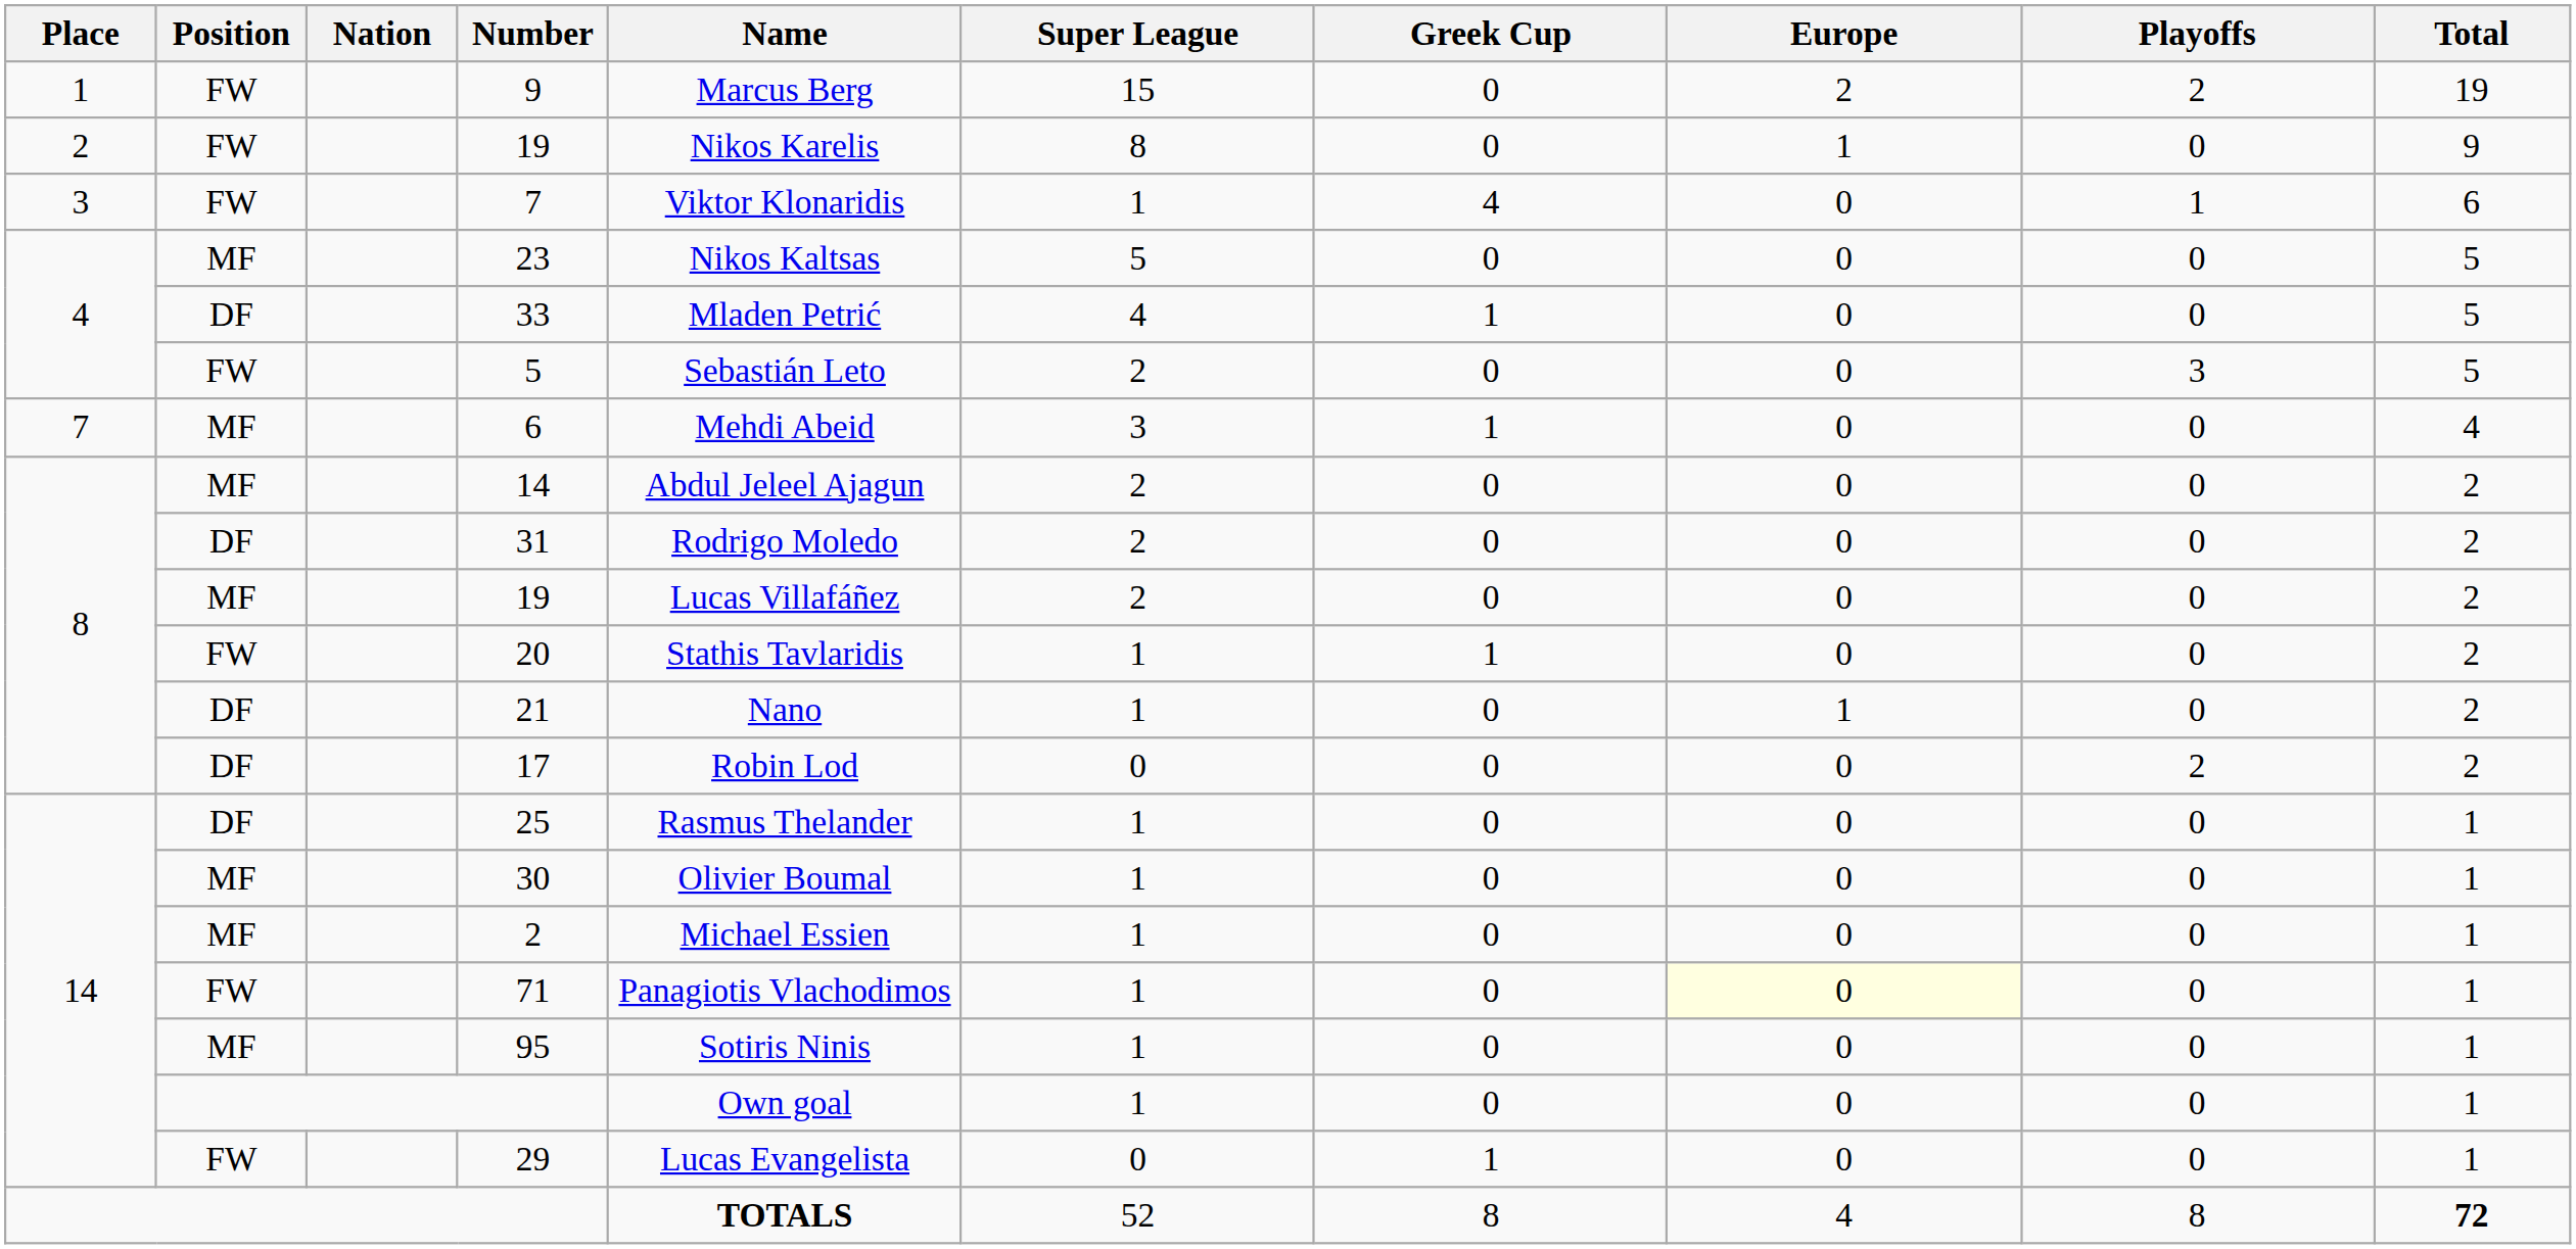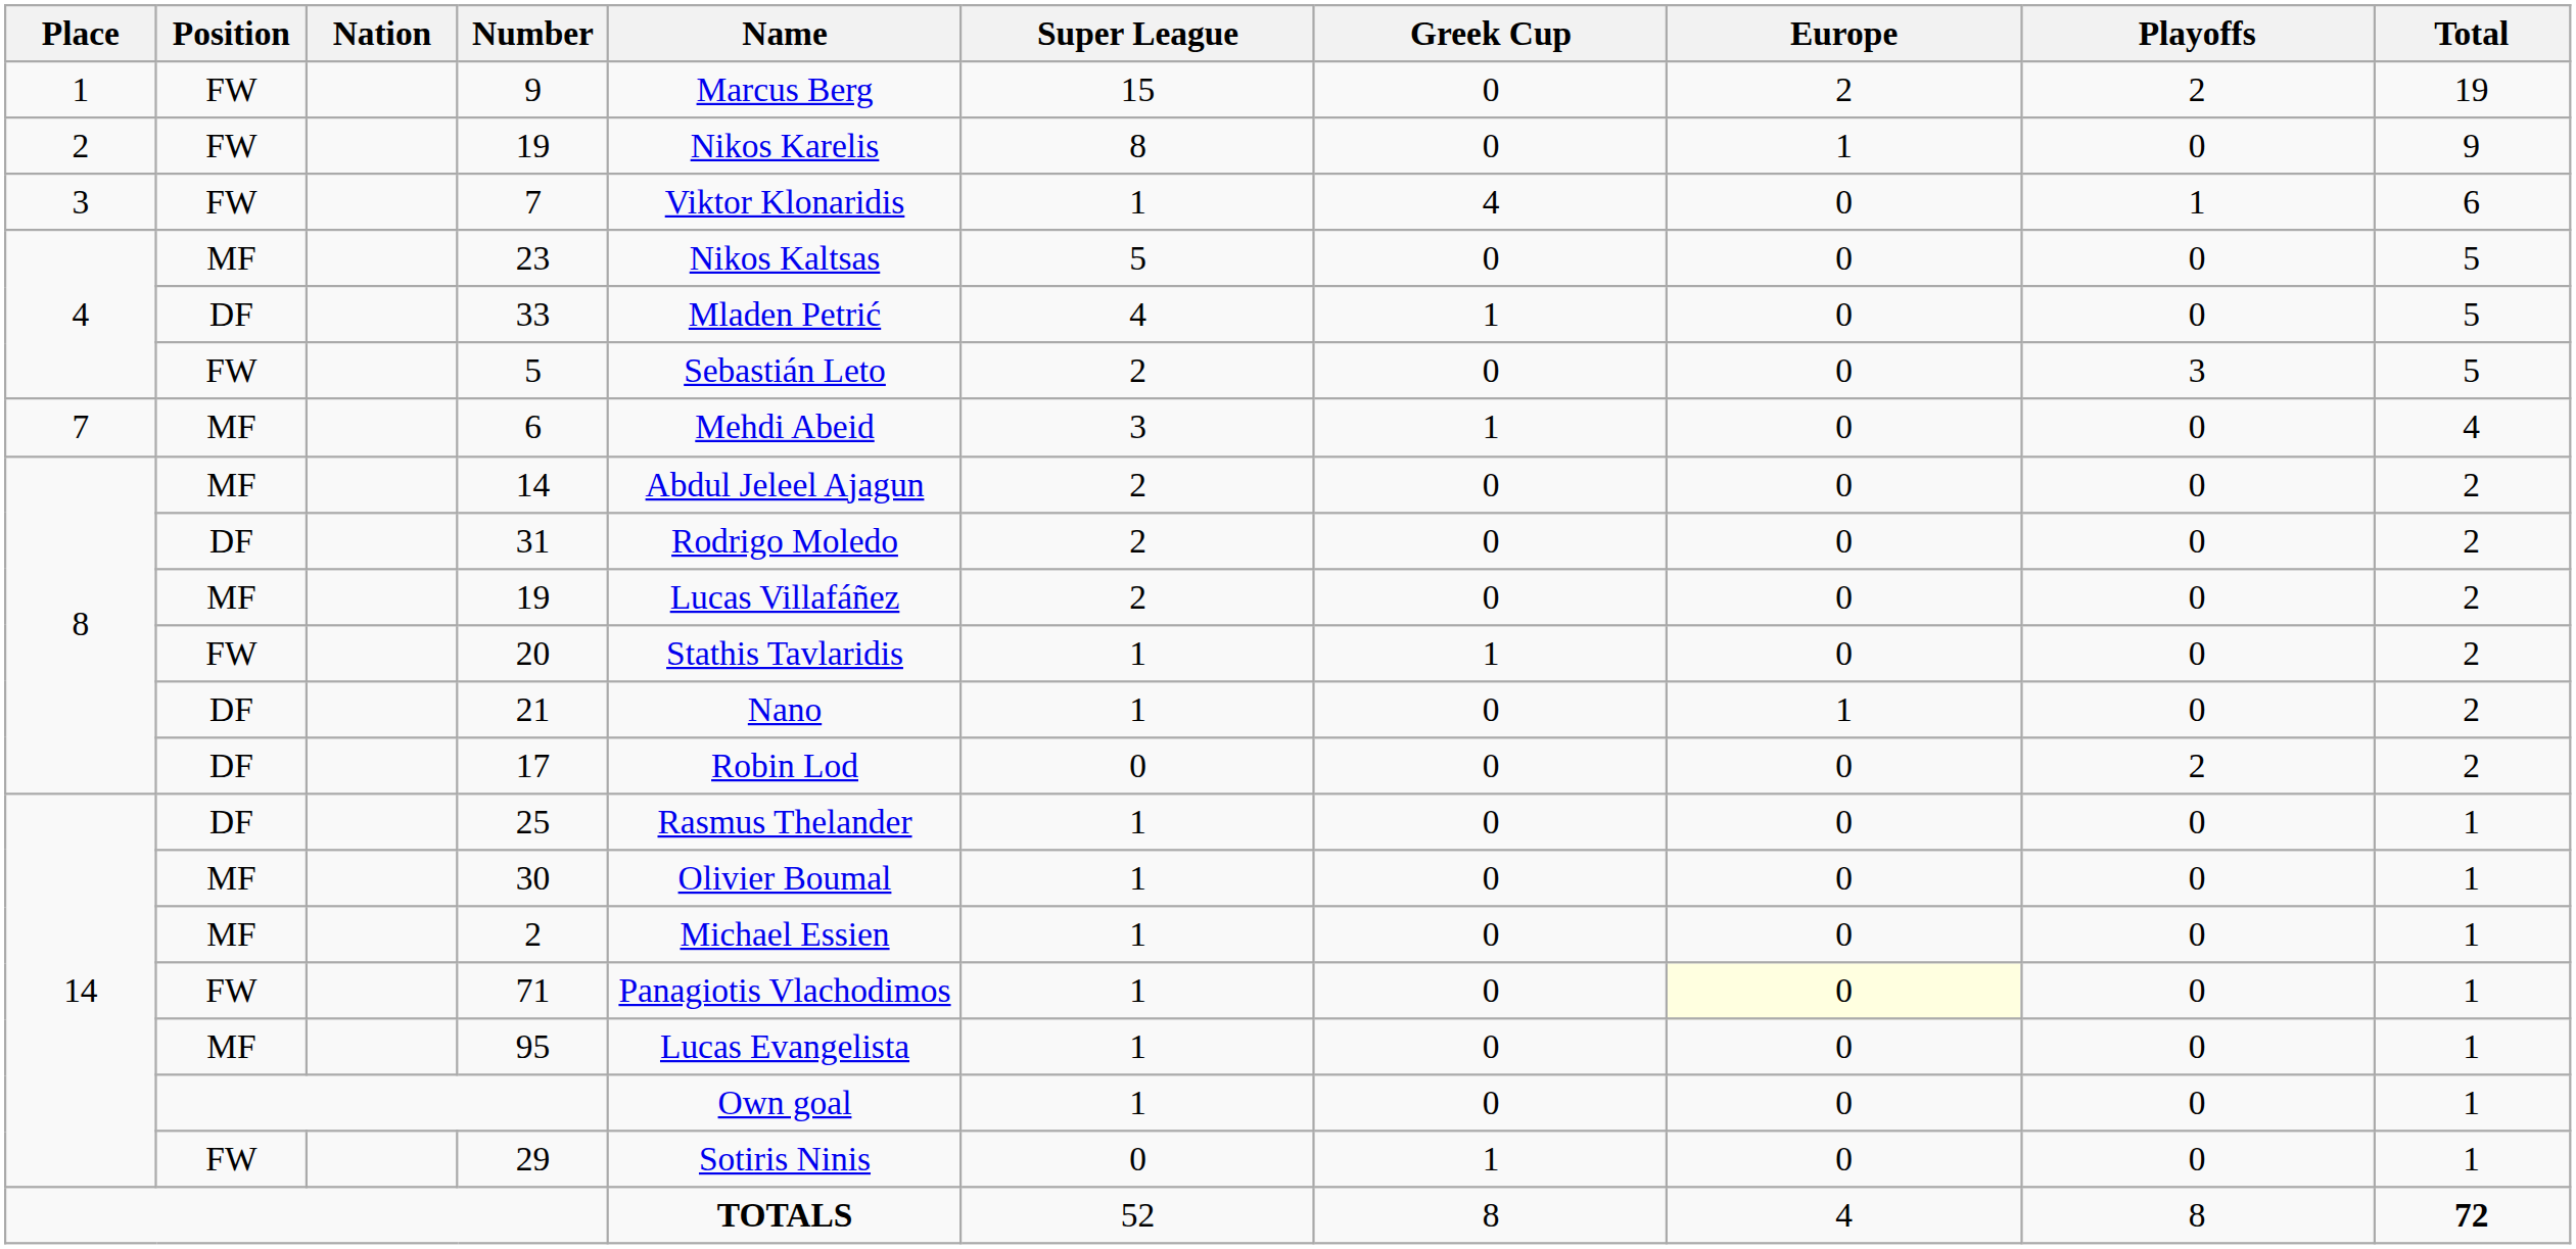95 | Name: Sotiris Ninis -> Lucas Evangelista
29 | Name: Lucas Evangelista -> Sotiris Ninis
